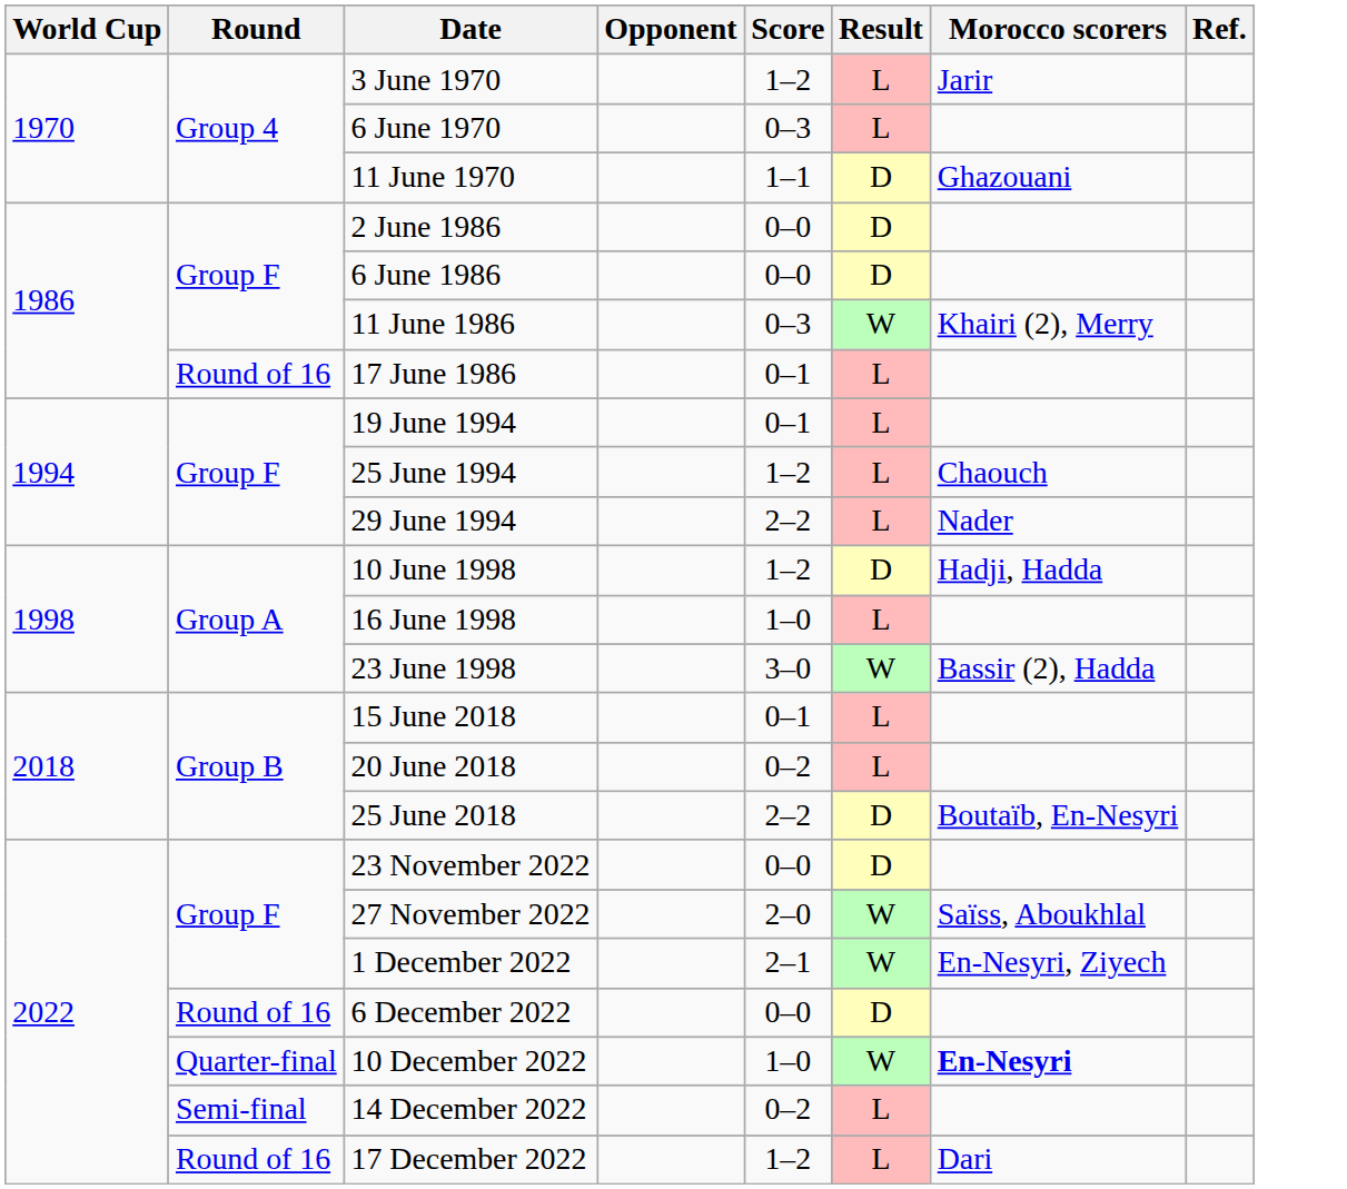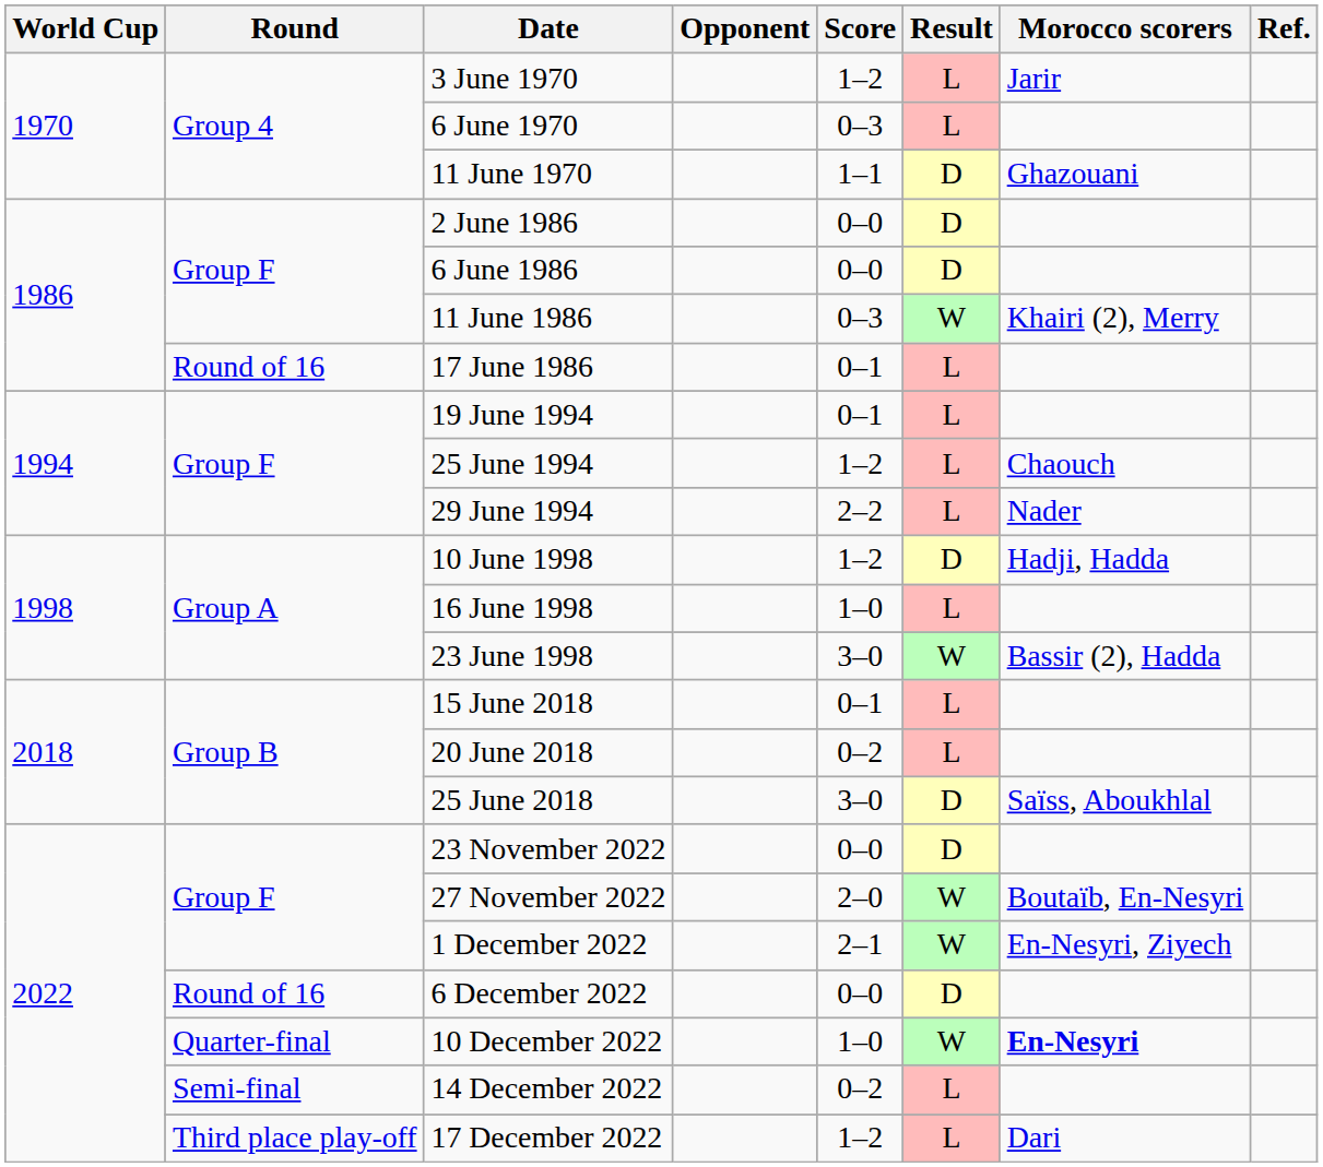25 June 2018 | Score: 2–2 -> 3–0
25 June 2018 | Morocco scorers: Boutaïb, En-Nesyri -> Saïss, Aboukhlal
27 November 2022 | Morocco scorers: Saïss, Aboukhlal -> Boutaïb, En-Nesyri
17 December 2022 | Round: Round of 16 -> Third place play-off
